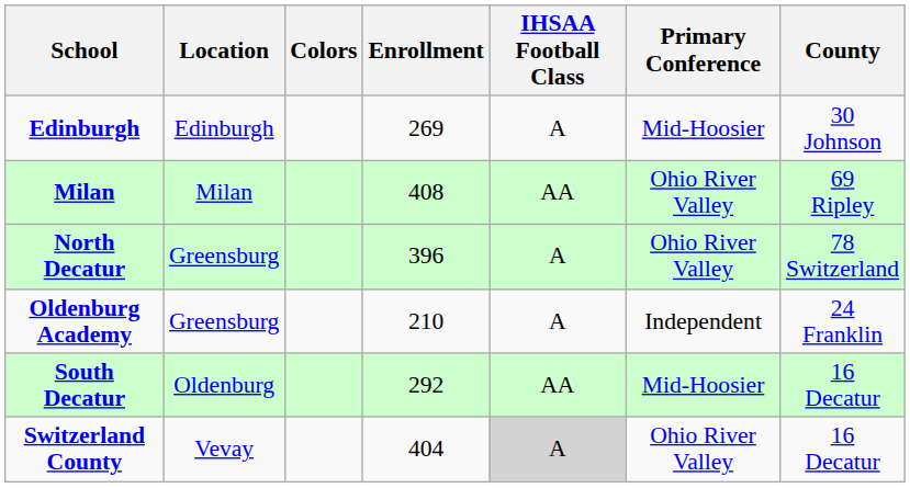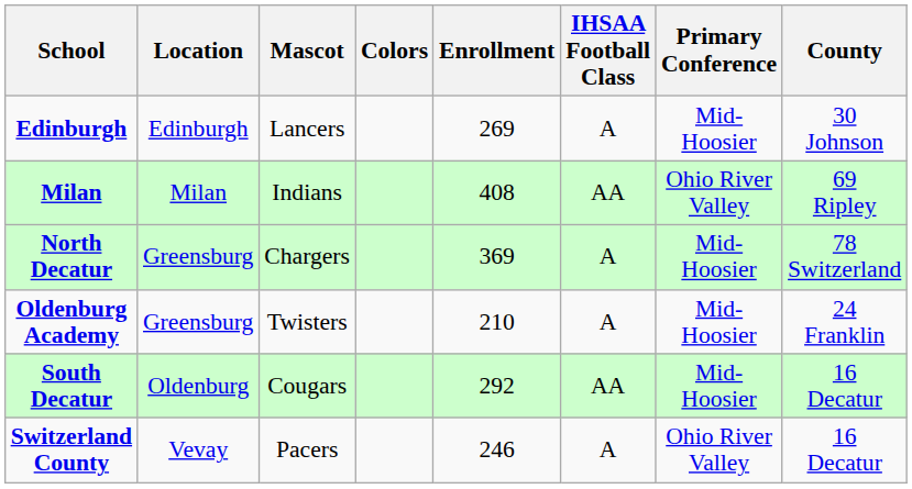+ column: Mascot | Lancers | Indians | Chargers | Twisters | Cougars | Pacers
North Decatur | Enrollment: 396 -> 369
North Decatur | Primary Conference: Ohio River Valley -> Mid-Hoosier
Oldenburg Academy | Primary Conference: Independent -> Mid-Hoosier
Switzerland County | Enrollment: 404 -> 246
Switzerland County | IHSAA Football Class: lightgrey background -> no background
